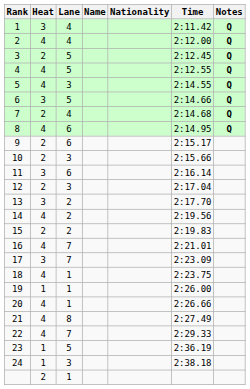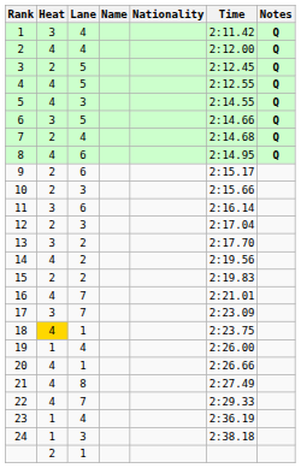18 | Heat: no background -> gold background
19 | Lane: 1 -> 4
23 | Lane: 5 -> 4
